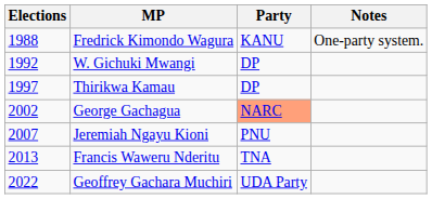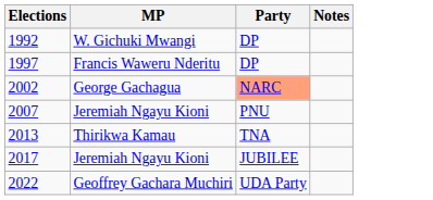- row: 1988 | Fredrick Kimondo Wagura | KANU | One-party system.
1997 | MP: Thirikwa Kamau -> Francis Waweru Nderitu
2013 | MP: Francis Waweru Nderitu -> Thirikwa Kamau
+ row: 2017 | Jeremiah Ngayu Kioni | JUBILEE
